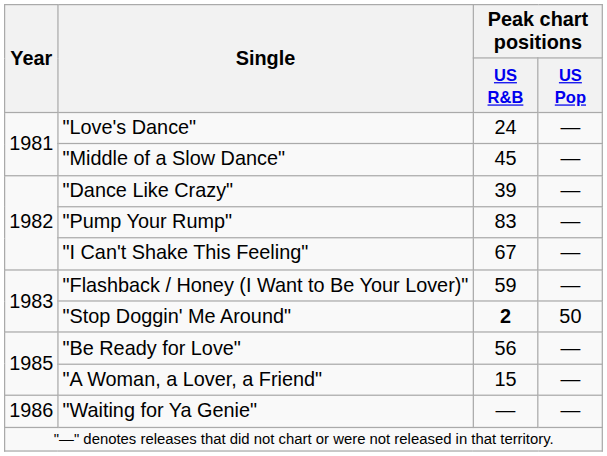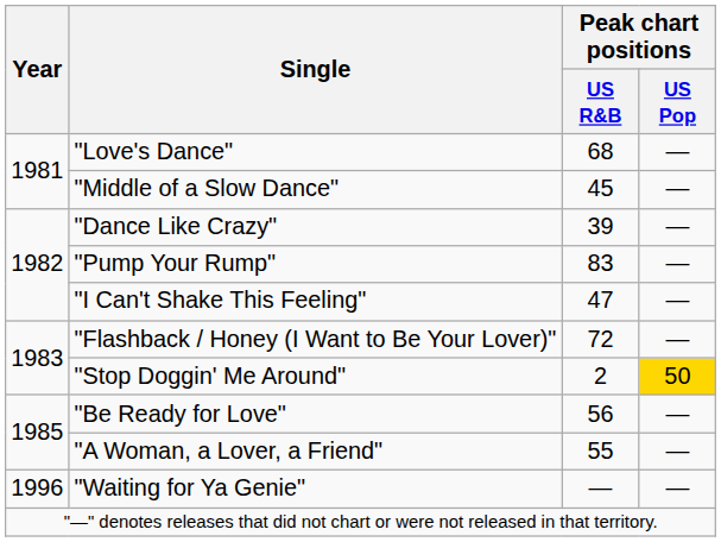"Love's Dance" | Peak chart positions / US R&B: 24 -> 68
"I Can't Shake This Feeling" | Peak chart positions / US R&B: 67 -> 47
"Flashback / Honey (I Want to Be Your Lover)" | Peak chart positions / US R&B: 59 -> 72
"Stop Doggin' Me Around" | Peak chart positions / US R&B: bold -> normal
"Stop Doggin' Me Around" | Peak chart positions / US Pop: no background -> gold background
"A Woman, a Lover, a Friend" | Peak chart positions / US R&B: 15 -> 55
"Waiting for Ya Genie" | Year: 1986 -> 1996
